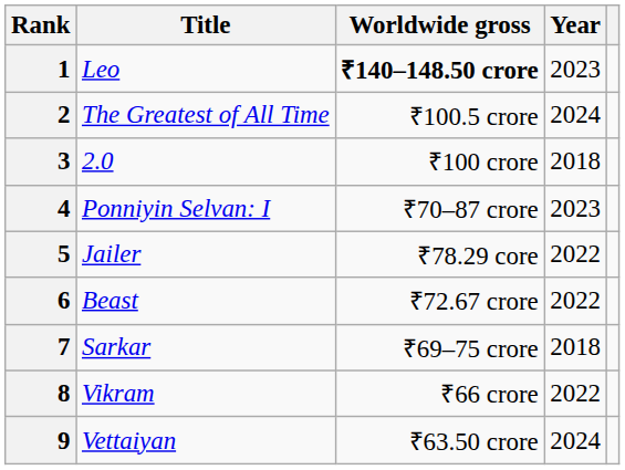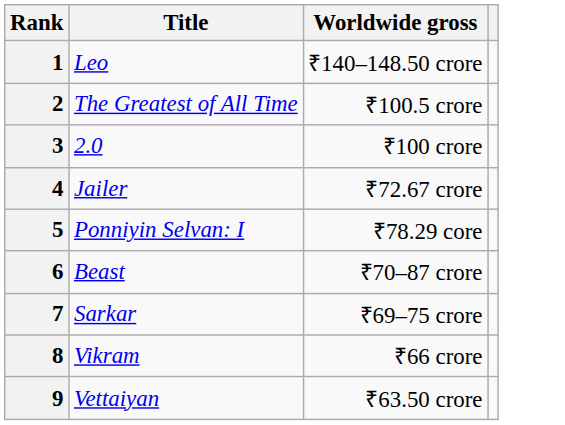- column: Year | 2023 | 2024 | 2018 | 2023 | 2022 | 2022 | 2018 | 2022 | 2024
1 | Worldwide gross: bold -> normal
4 | Title: Ponniyin Selvan: I -> Jailer
4 | Worldwide gross: ₹70–87 crore -> ₹72.67 crore
5 | Title: Jailer -> Ponniyin Selvan: I
6 | Worldwide gross: ₹72.67 crore -> ₹70–87 crore
